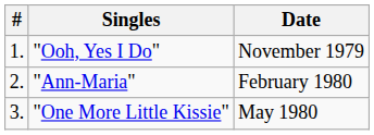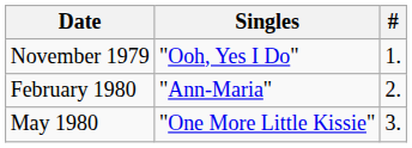columns swapped: # <-> Date
